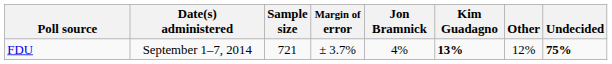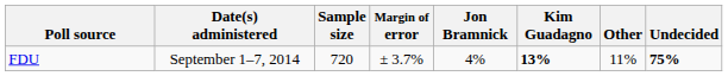FDU | Sample size: 721 -> 720
FDU | Other: 12% -> 11%
